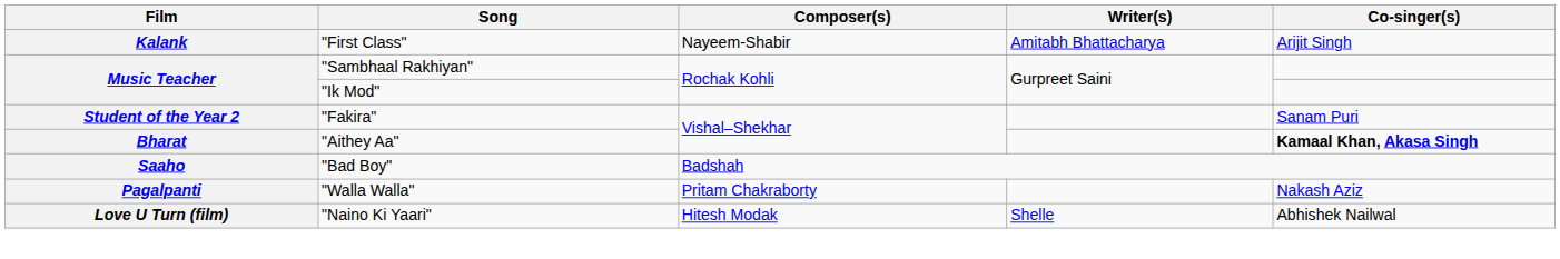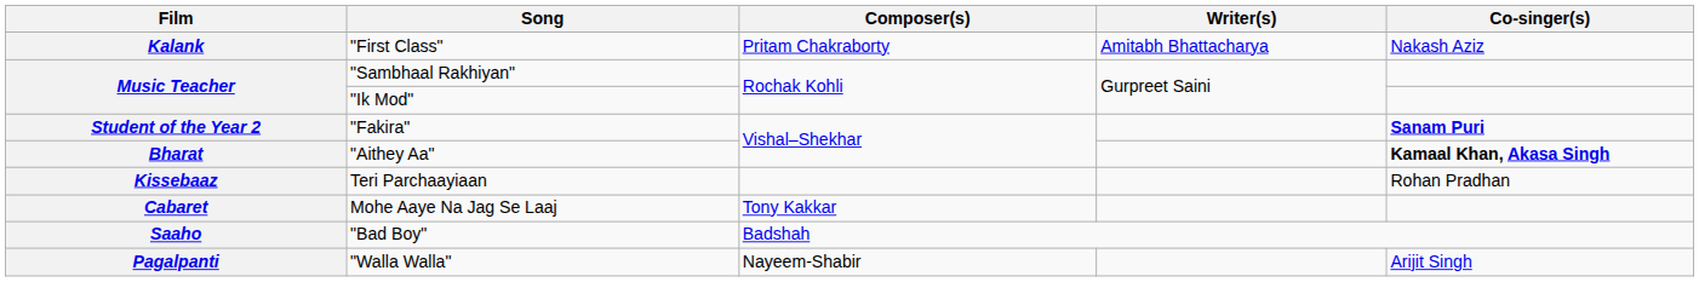Kalank | Composer(s): Nayeem-Shabir -> Pritam Chakraborty
Kalank | Co-singer(s): Arijit Singh -> Nakash Aziz
Student of the Year 2 | Co-singer(s): normal -> bold
+ row: Kissebaaz | Teri Parchaayiaan | Rohan Pradhan
+ row: Cabaret | Mohe Aaye Na Jag Se Laaj | Tony Kakkar
Pagalpanti | Composer(s): Pritam Chakraborty -> Nayeem-Shabir
Pagalpanti | Co-singer(s): Nakash Aziz -> Arijit Singh
- row: Love U Turn (film) | "Naino Ki Yaari" | Hitesh Modak | Shelle | Abhishek Nailwal
